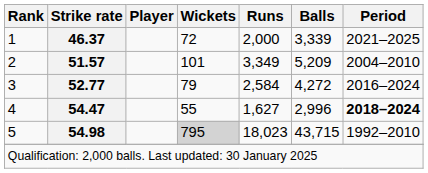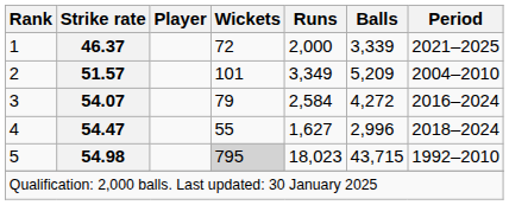3 | Strike rate: 52.77 -> 54.07
4 | Period: bold -> normal
